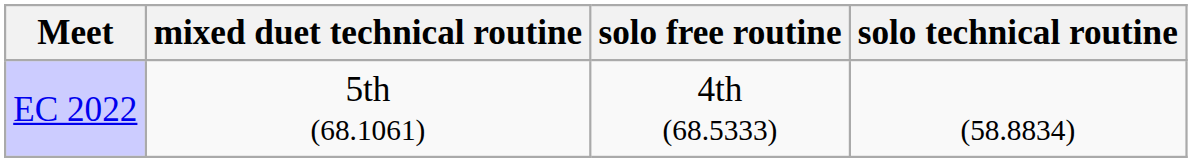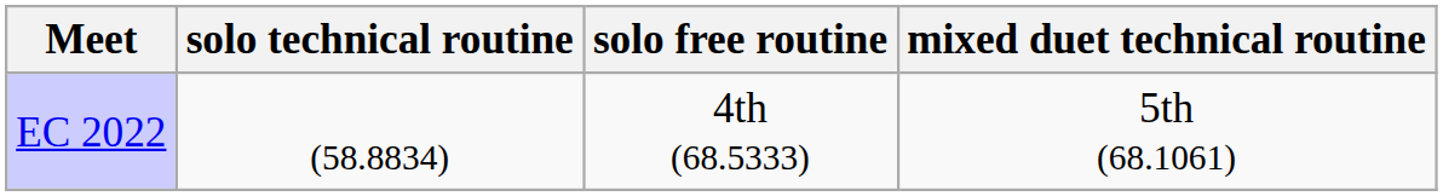columns swapped: solo technical routine <-> mixed duet technical routine
